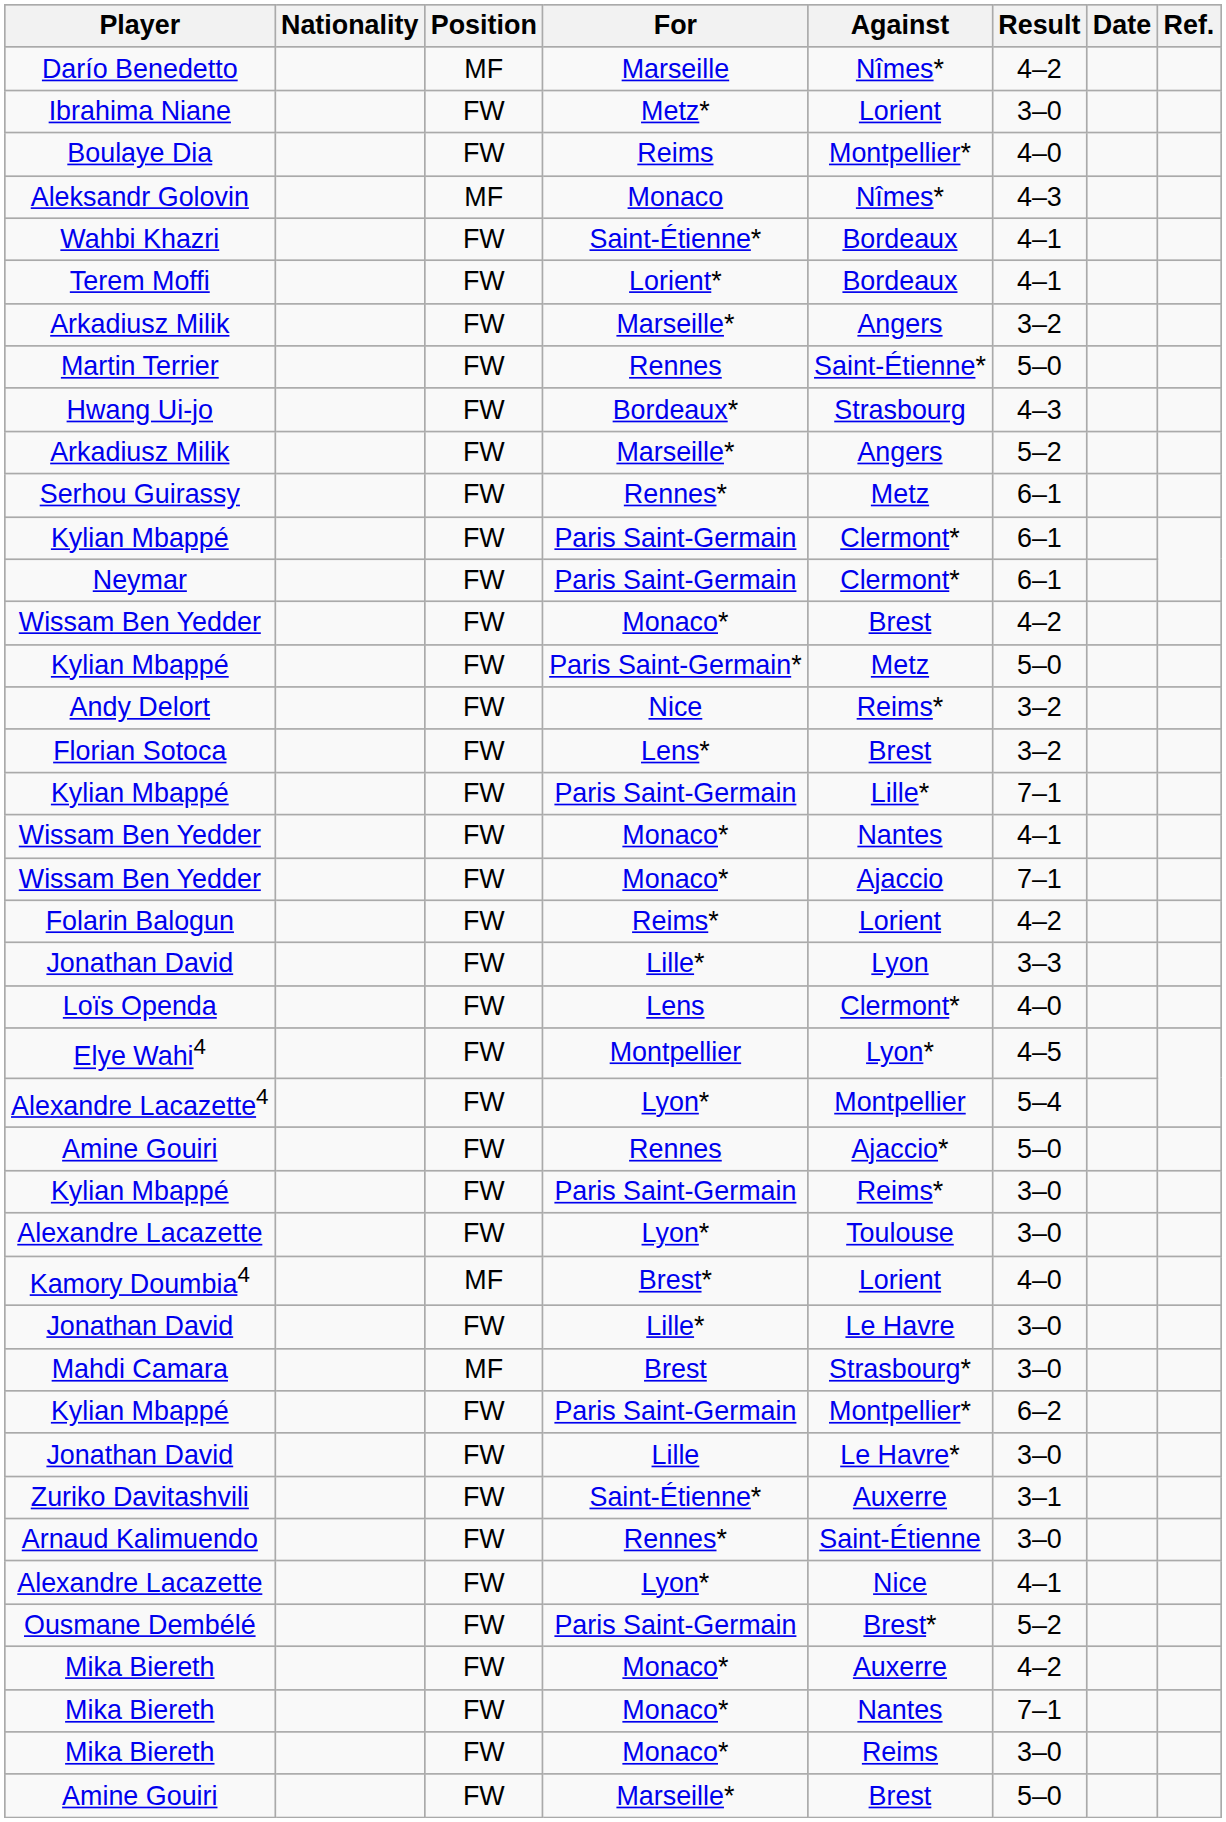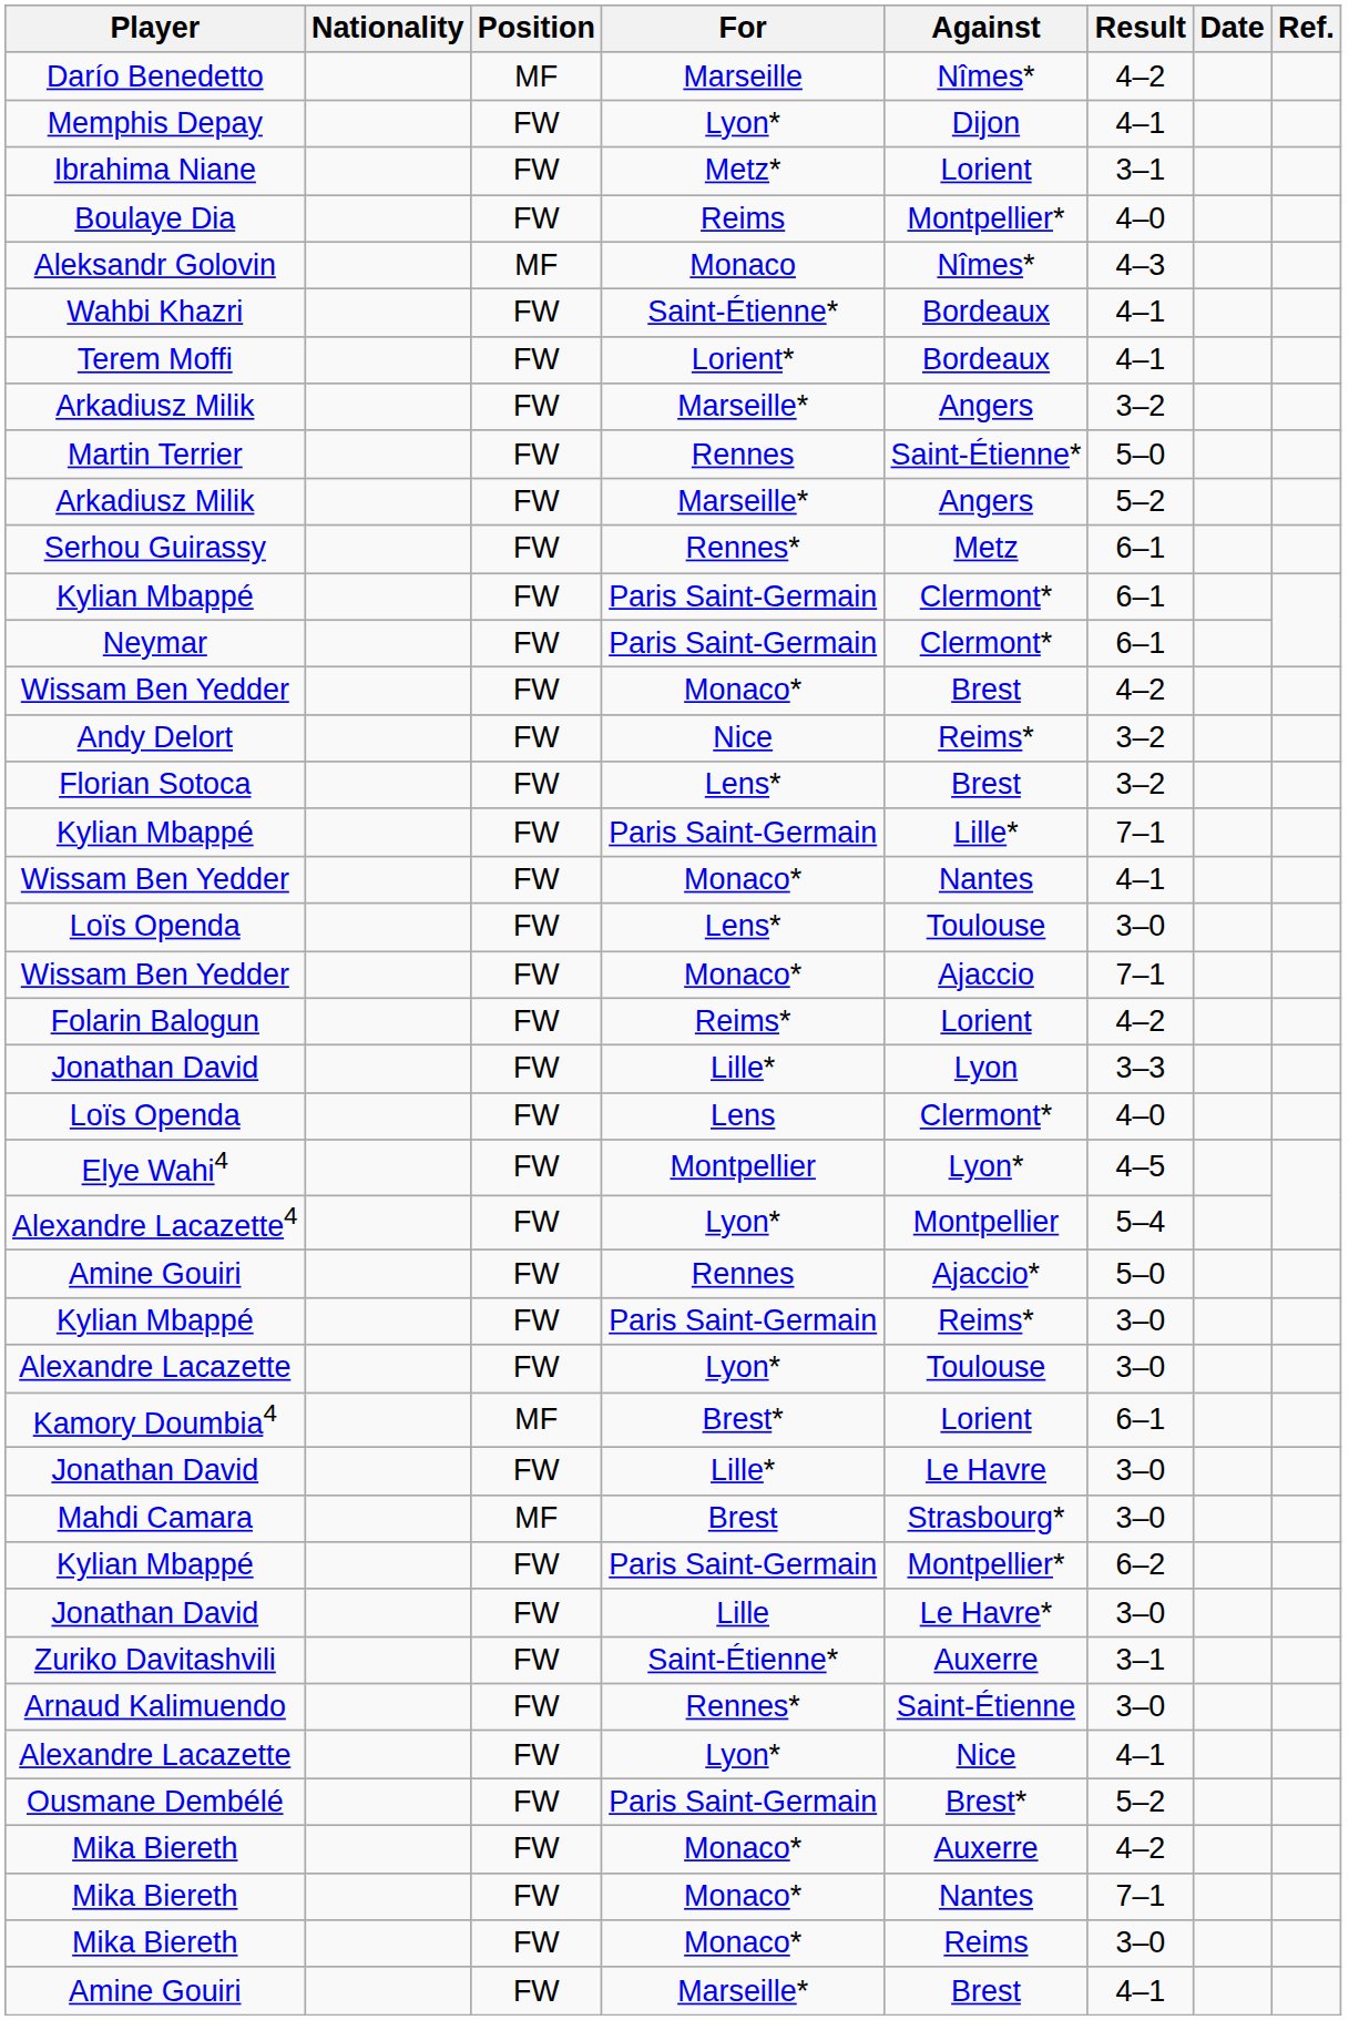+ row: Memphis Depay | FW | Lyon* | Dijon | 4–1
Ibrahima Niane | Result: 3–0 -> 3–1
- row: Hwang Ui-jo | FW | Bordeaux* | Strasbourg | 4–3
- row: Kylian Mbappé | FW | Paris Saint-Germain* | Metz | 5–0
+ row: Loïs Openda | FW | Lens* | Toulouse | 3–0
Kamory Doumbia4 | Result: 4–0 -> 6–1
Amine Gouiri / Marseille* | Result: 5–0 -> 4–1
